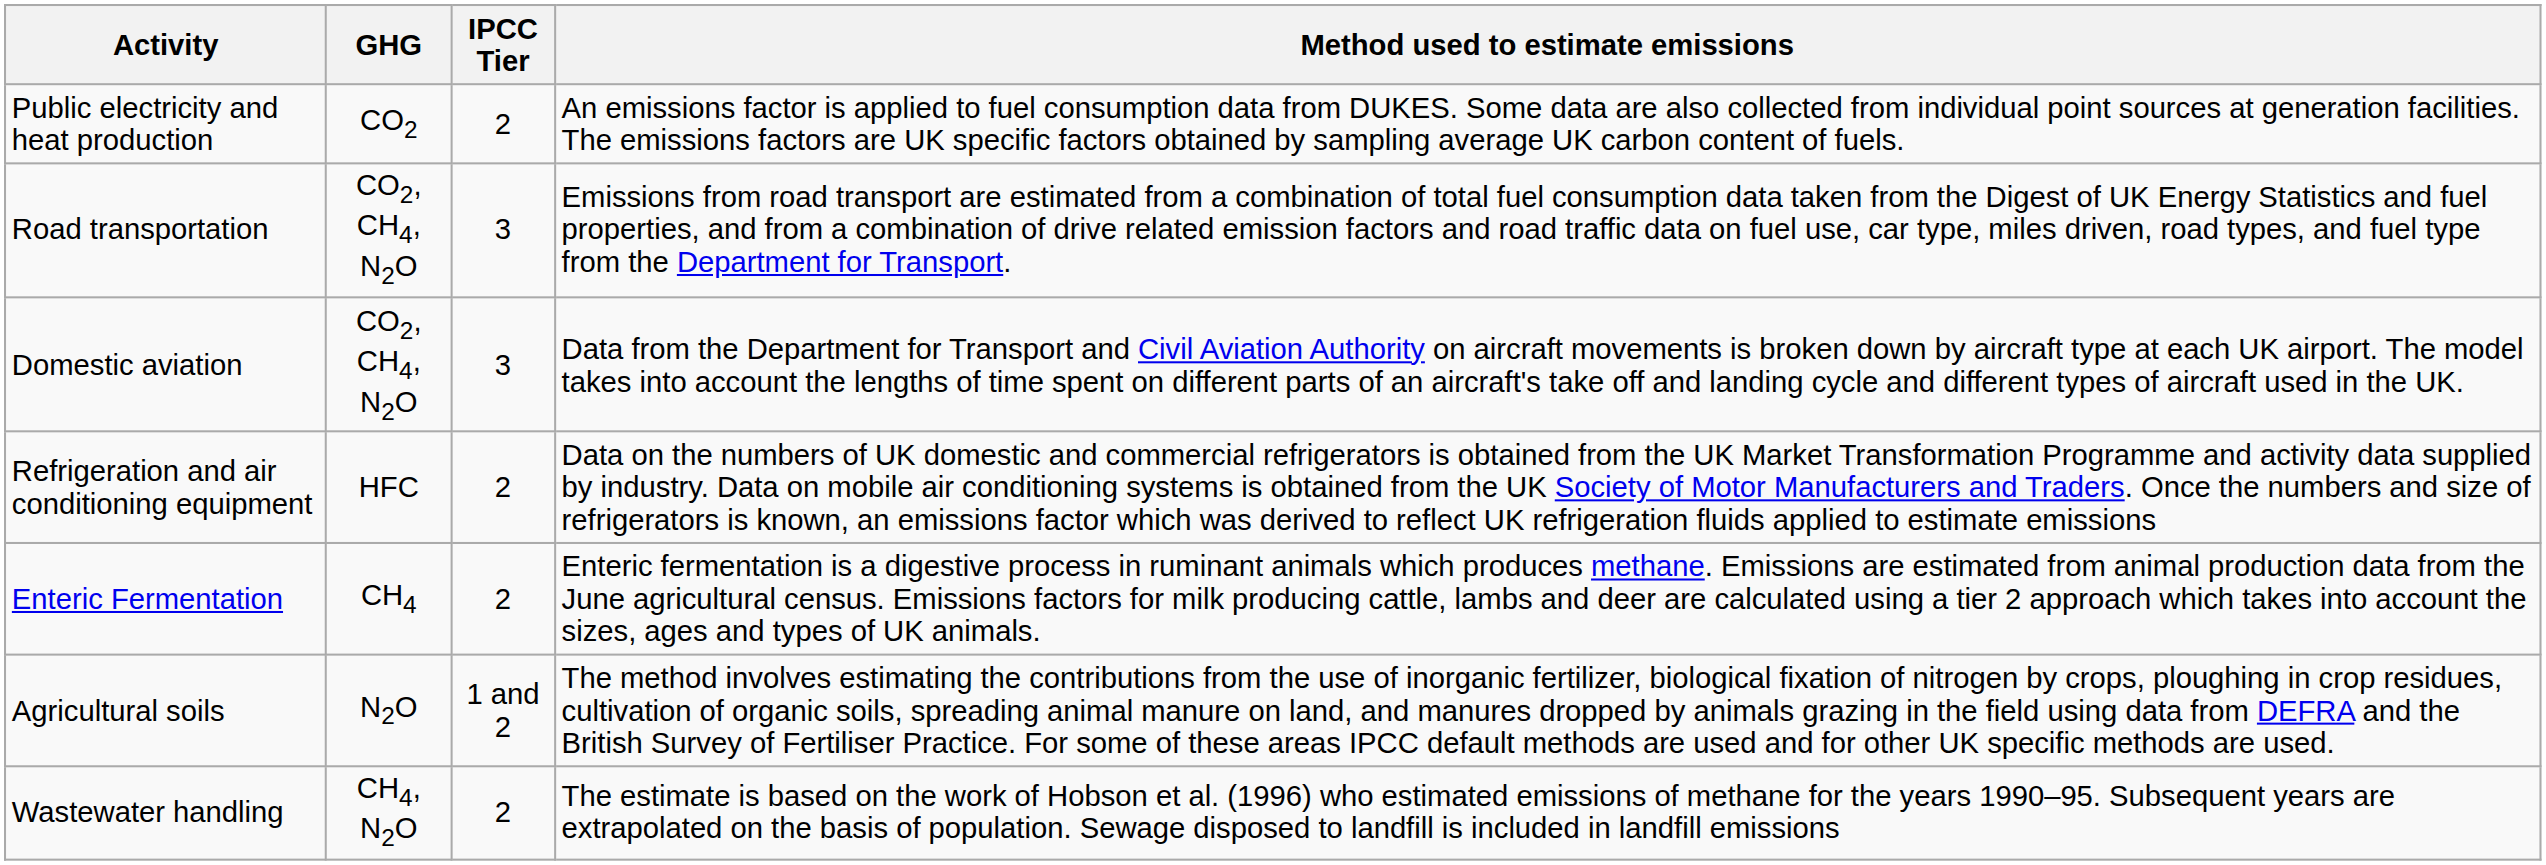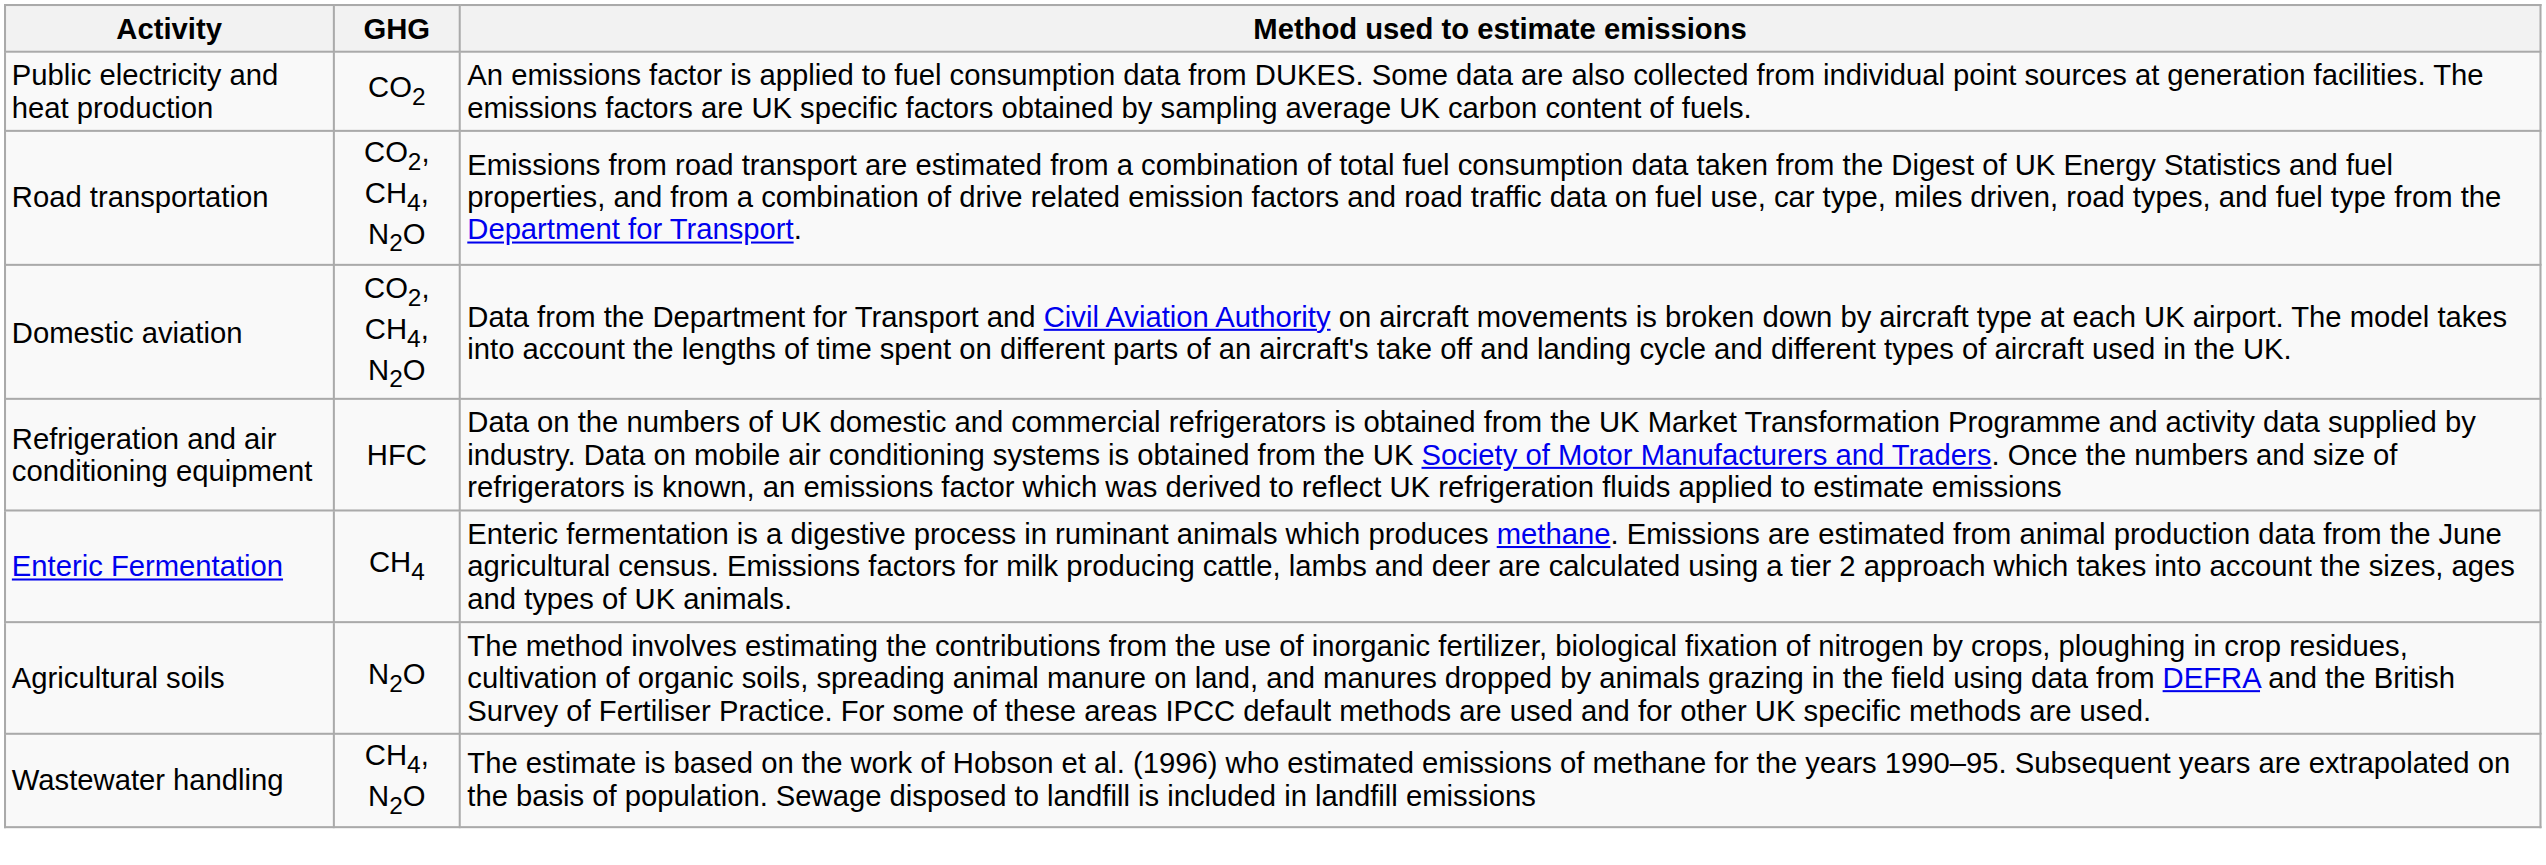- column: IPCC Tier | 2 | 3 | 3 | 2 | 2 | 1 and 2 | 2
